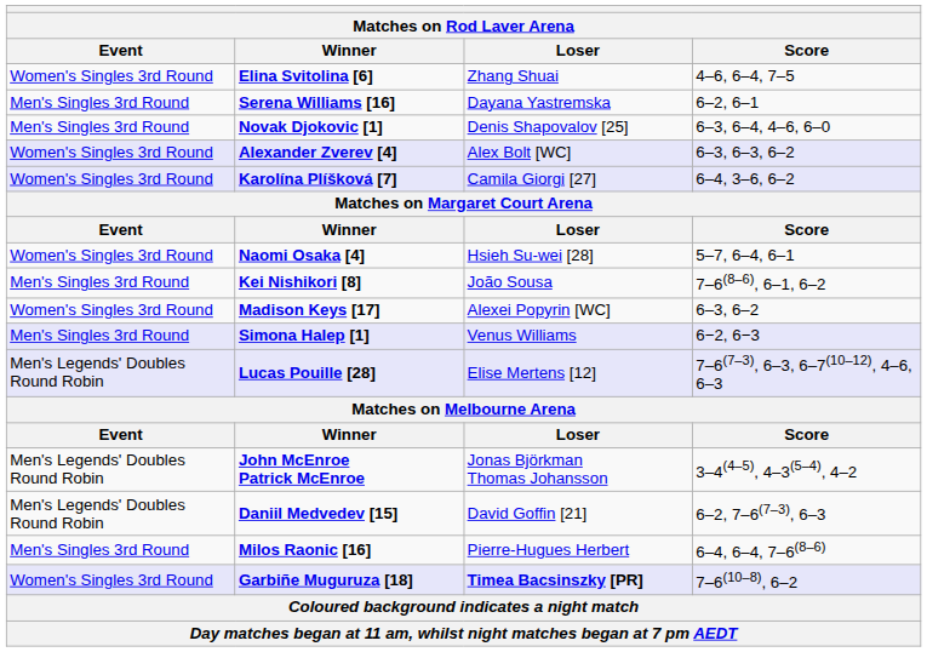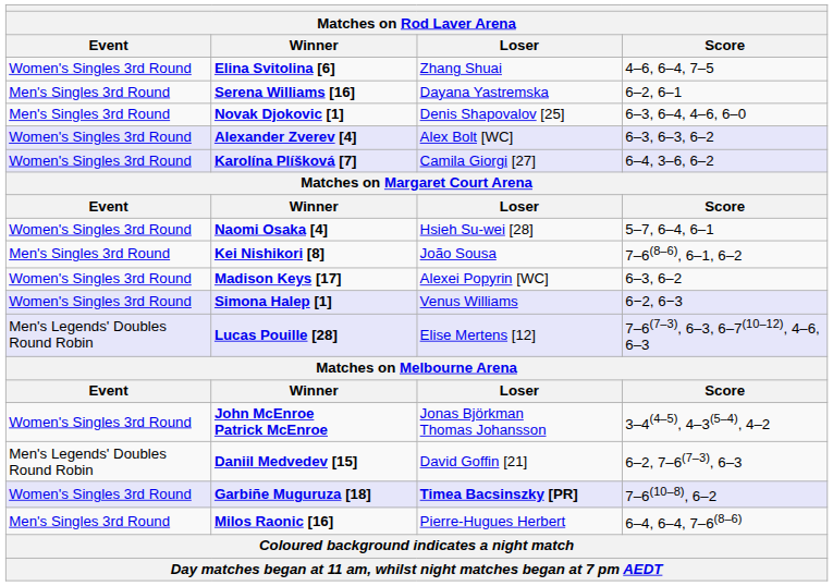Simona Halep [1] | Event: Men's Singles 3rd Round -> Women's Singles 3rd Round
John McEnroe Patrick McEnroe | Event: Men's Legends' Doubles Round Robin -> Women's Singles 3rd Round
rows swapped: Milos Raonic [16] <-> Garbiñe Muguruza [18]
